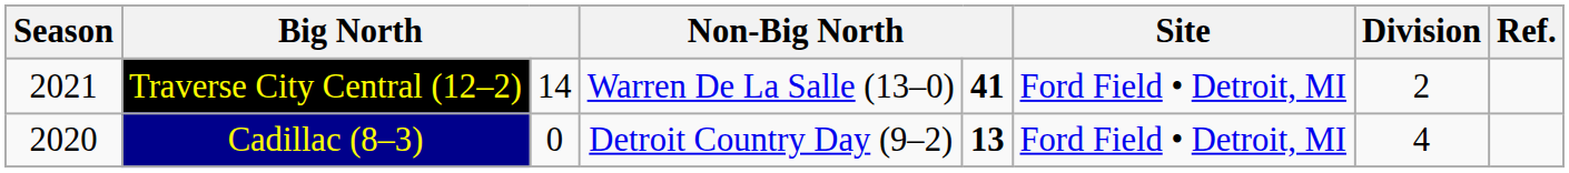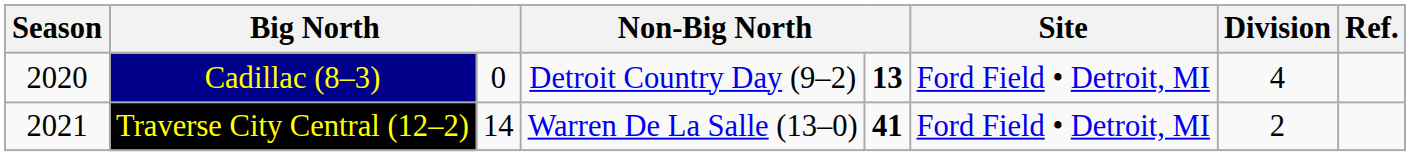rows swapped: Cadillac (8–3) <-> Traverse City Central (12–2)
